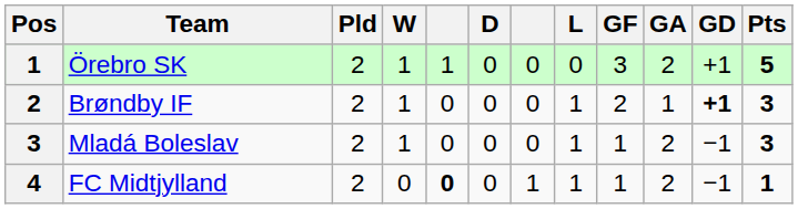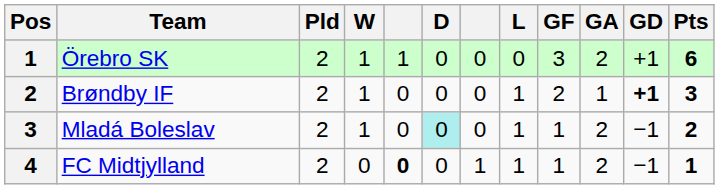Örebro SK | Pts: 5 -> 6
Mladá Boleslav | D: no background -> paleturquoise background
Mladá Boleslav | Pts: 3 -> 2
